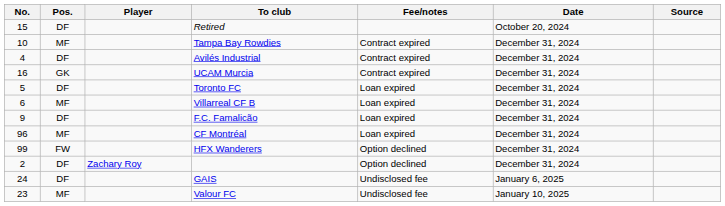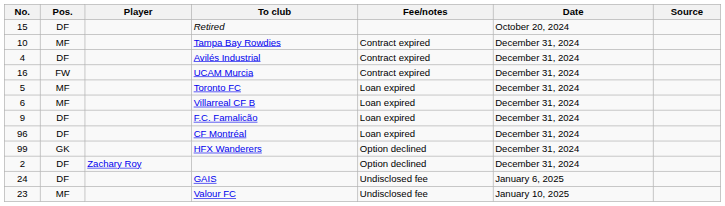UCAM Murcia | Pos.: GK -> FW
Toronto FC | Pos.: DF -> MF
CF Montréal | Pos.: MF -> DF
HFX Wanderers | Pos.: FW -> GK
